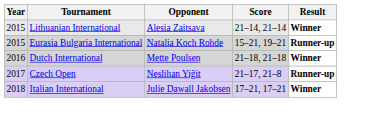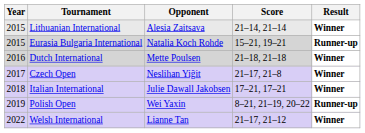Czech Open | Result: Runner-up -> Winner
+ row: 2019 | Polish Open | Wei Yaxin | 8–21, 21–19, 20–22 | Runner-up
+ row: 2022 | Welsh International | Lianne Tan | 21–17, 21–12 | Winner
